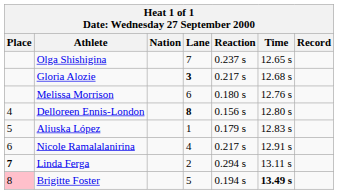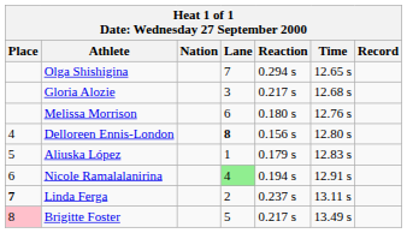Olga Shishigina | Reaction: 0.237 s -> 0.294 s
Gloria Alozie | Lane: bold -> normal
Nicole Ramalalanirina | Lane: no background -> lightgreen background
Nicole Ramalalanirina | Reaction: 0.217 s -> 0.194 s
Linda Ferga | Reaction: 0.294 s -> 0.237 s
Brigitte Foster | Reaction: 0.194 s -> 0.217 s
Brigitte Foster | Time: bold -> normal
